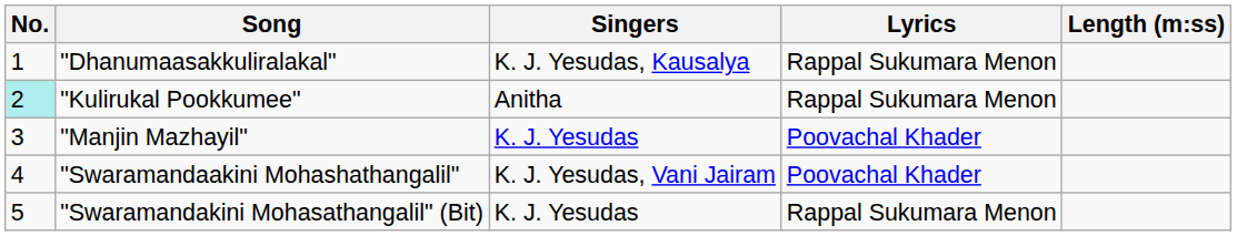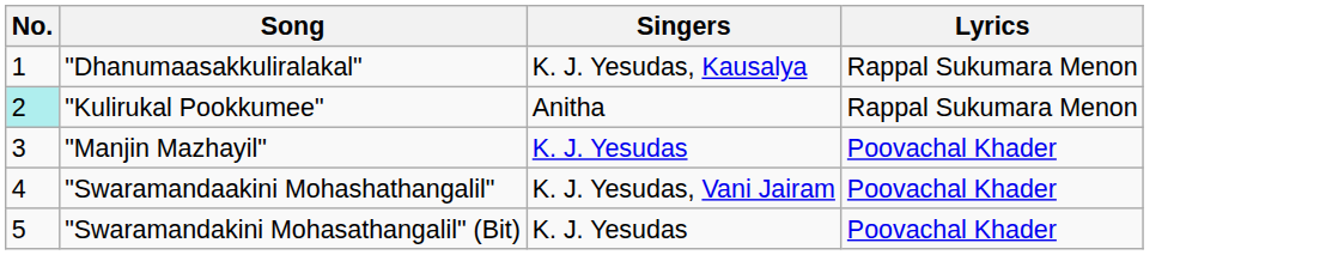- column: Length (m:ss)
"Swaramandakini Mohasathangalil" (Bit) | Lyrics: Rappal Sukumara Menon -> Poovachal Khader
